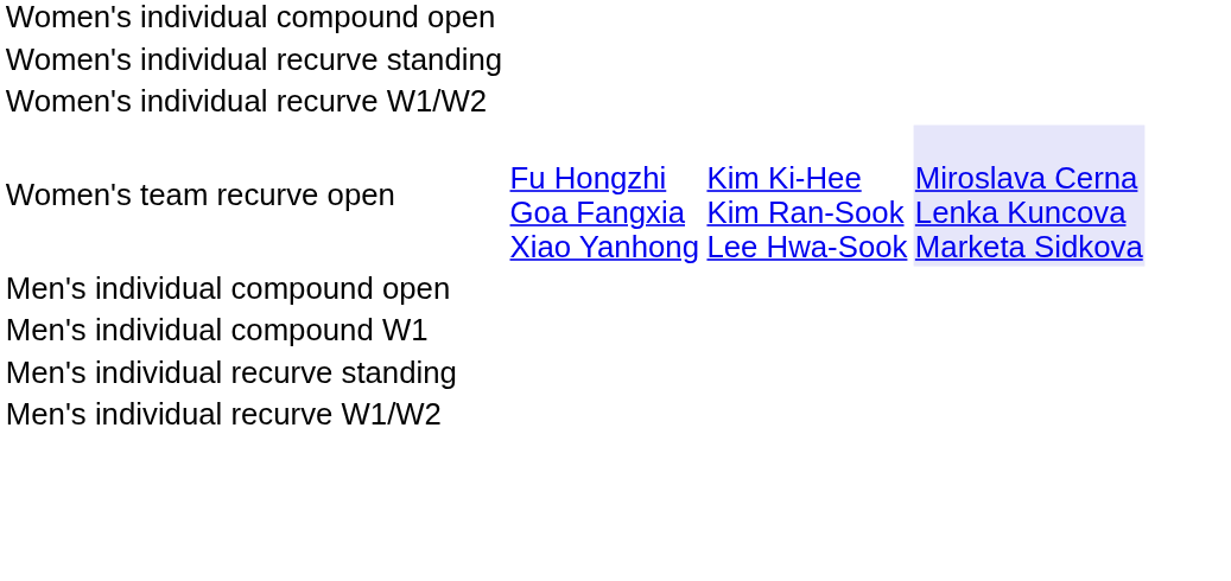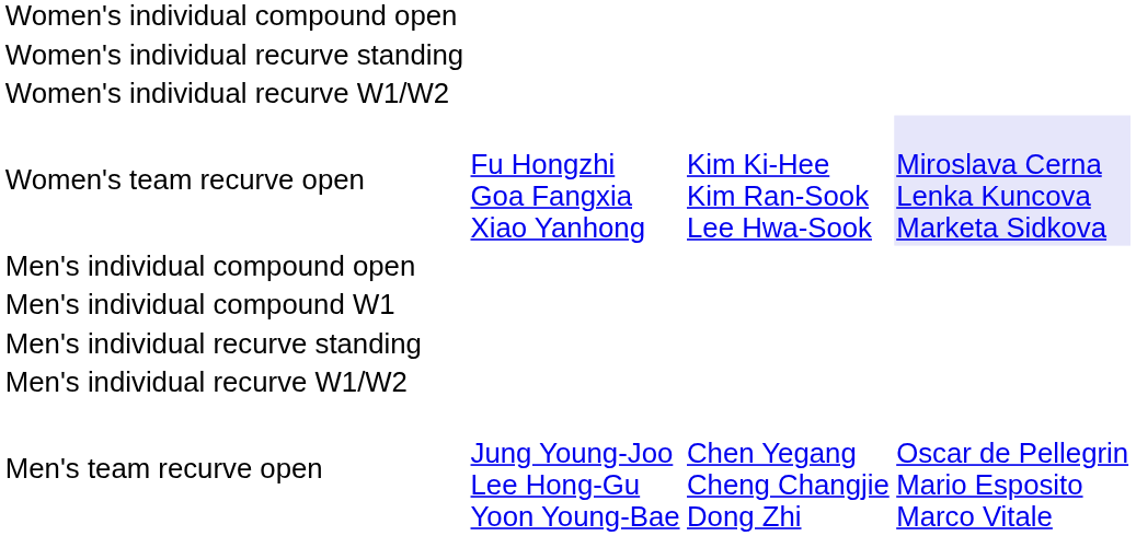+ row: Men's team recurve open | Jung Young-Joo Lee Hong-Gu Yoon Young-Bae | Chen Yegang Cheng Changjie Dong Zhi | Oscar de Pellegrin Mario Esposito Marco Vitale
